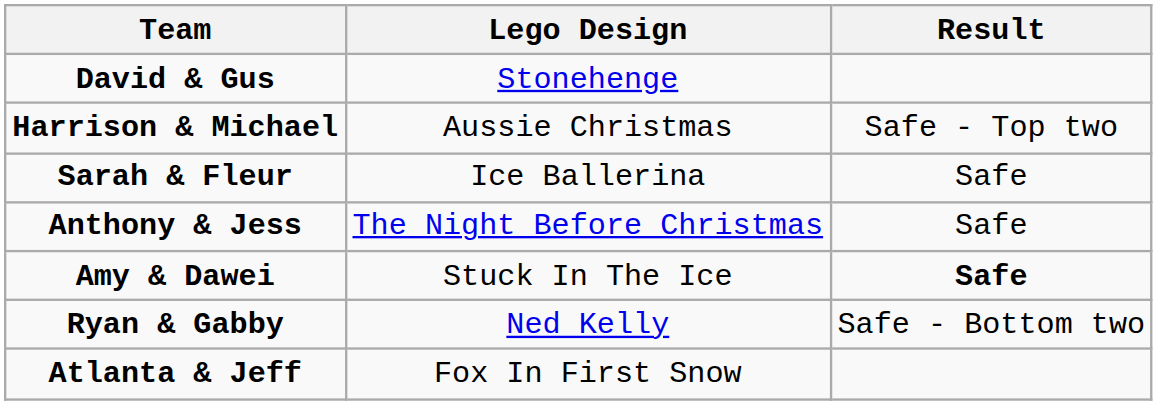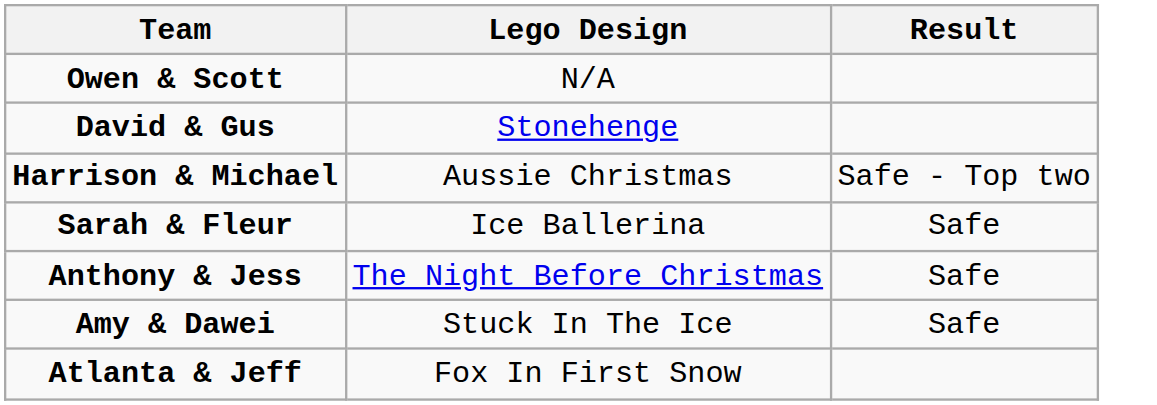+ row: Owen & Scott | N/A
Amy & Dawei | Result: bold -> normal
- row: Ryan & Gabby | Ned Kelly | Safe - Bottom two
